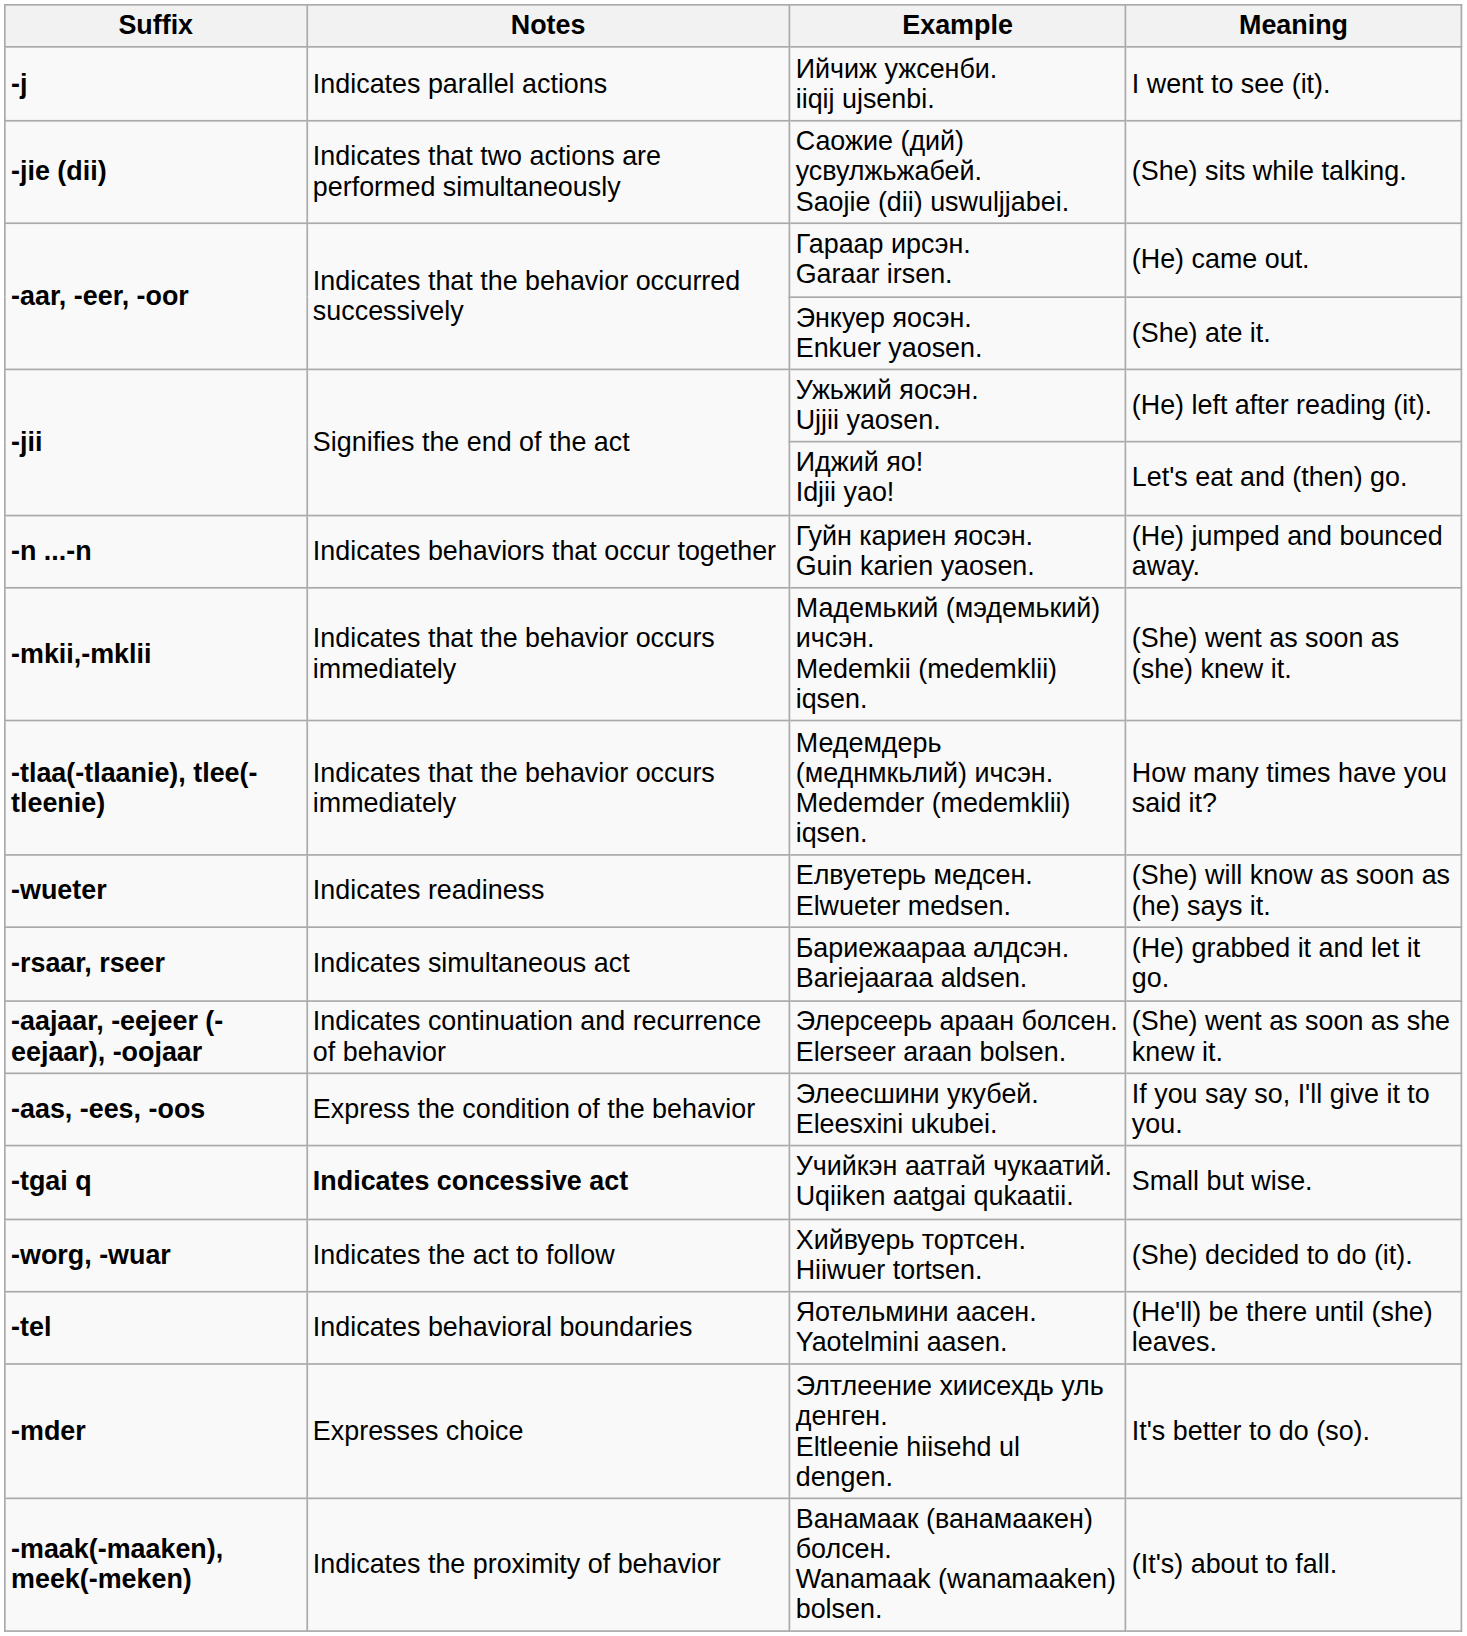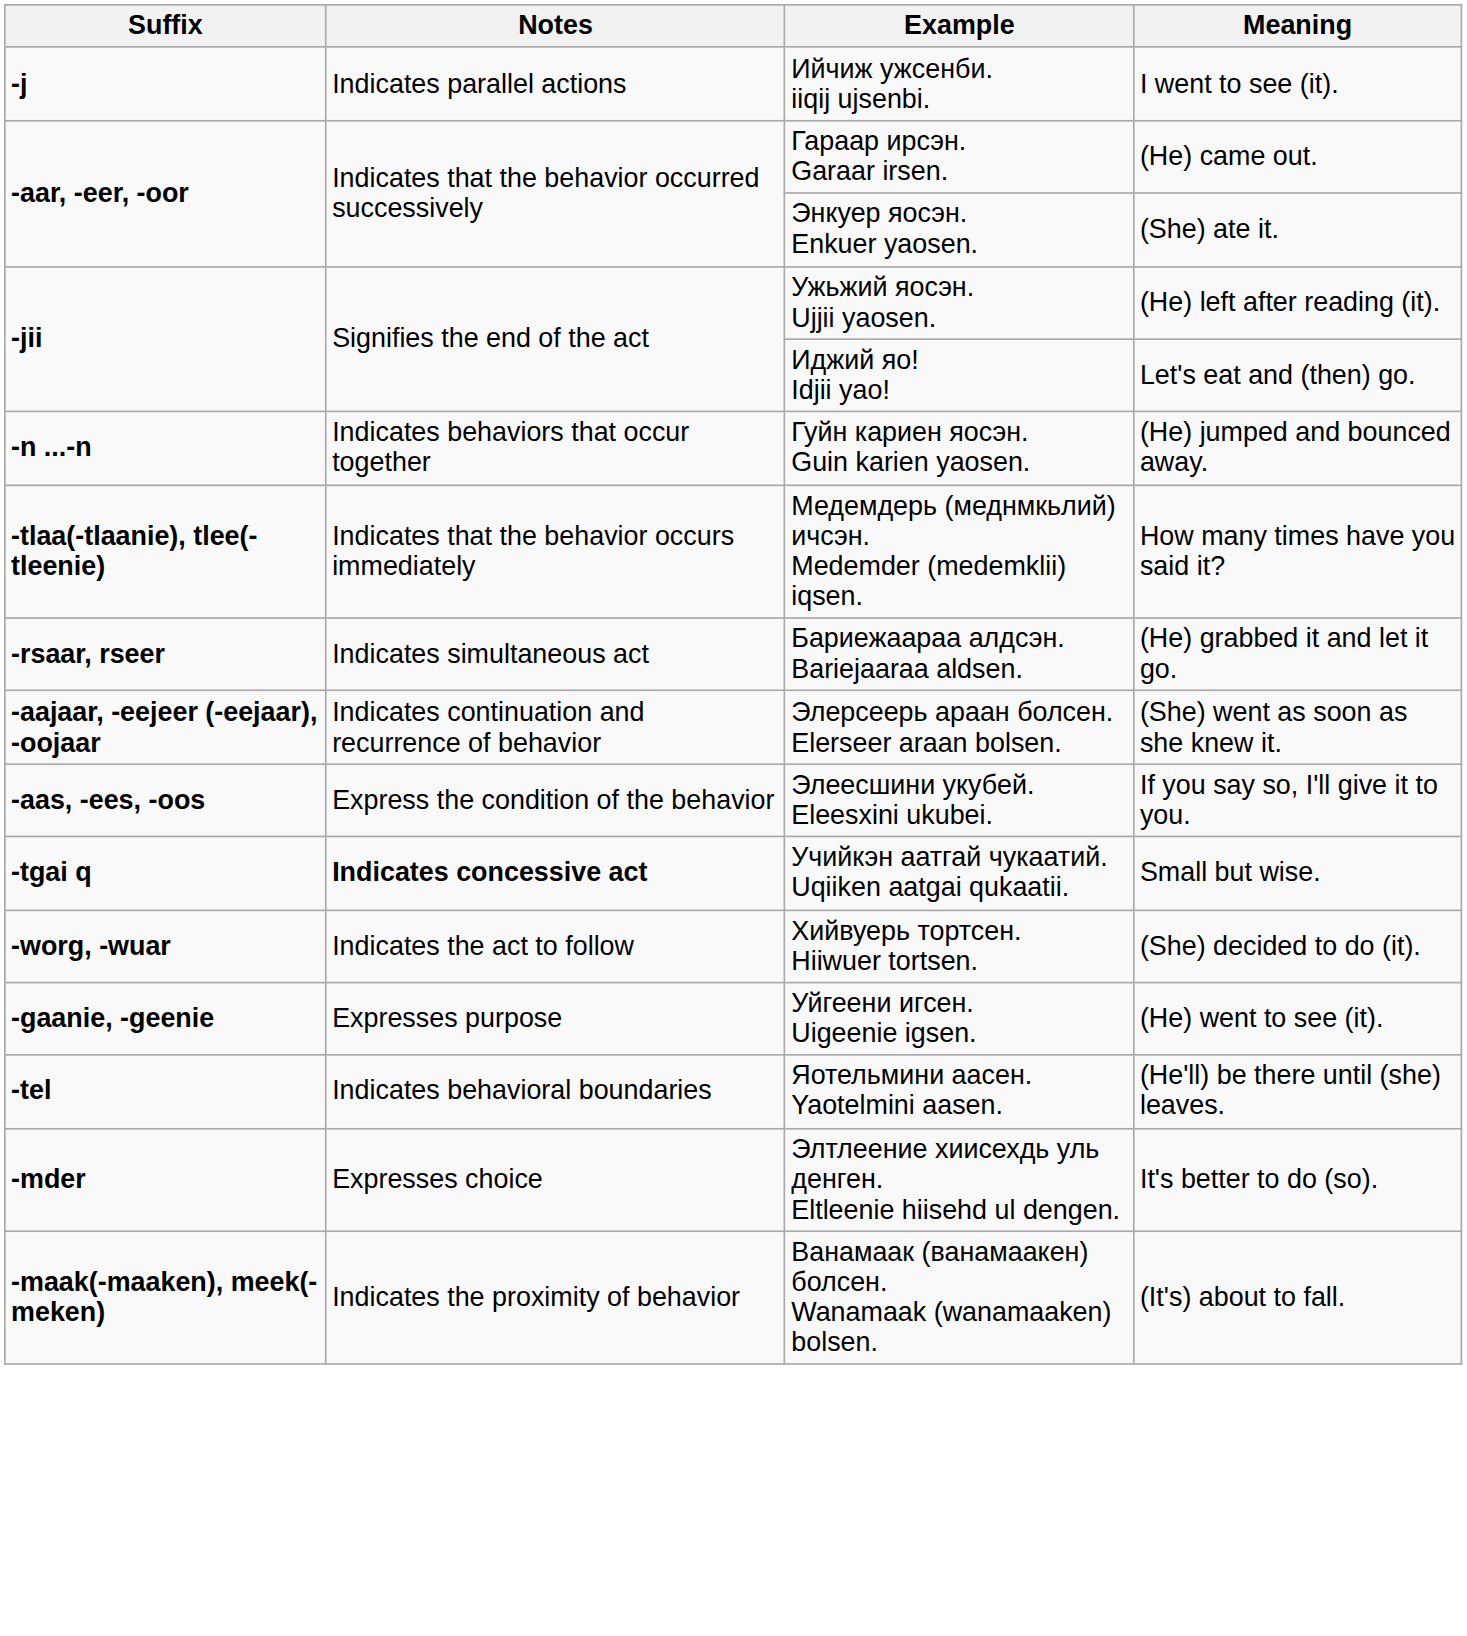- row: -jie (dii) | Indicates that two actions are performed simultaneously | Саожие (дий) усвулжьжабей. Saojie (dii) uswuljjabei. | (She) sits while talking.
- row: -mkii,-mklii | Indicates that the behavior occurs immediately | Мадемький (мэдемький) ичсэн. Medemkii (medemklii) iqsen. | (She) went as soon as (she) knew it.
- row: -wueter | Indicates readiness | Елвуетерь медсен. Elwueter medsen. | (She) will know as soon as (he) says it.
+ row: -gaanie, -geenie | Expresses purpose | Уйгеени игсен. Uigeenie igsen. | (He) went to see (it).
